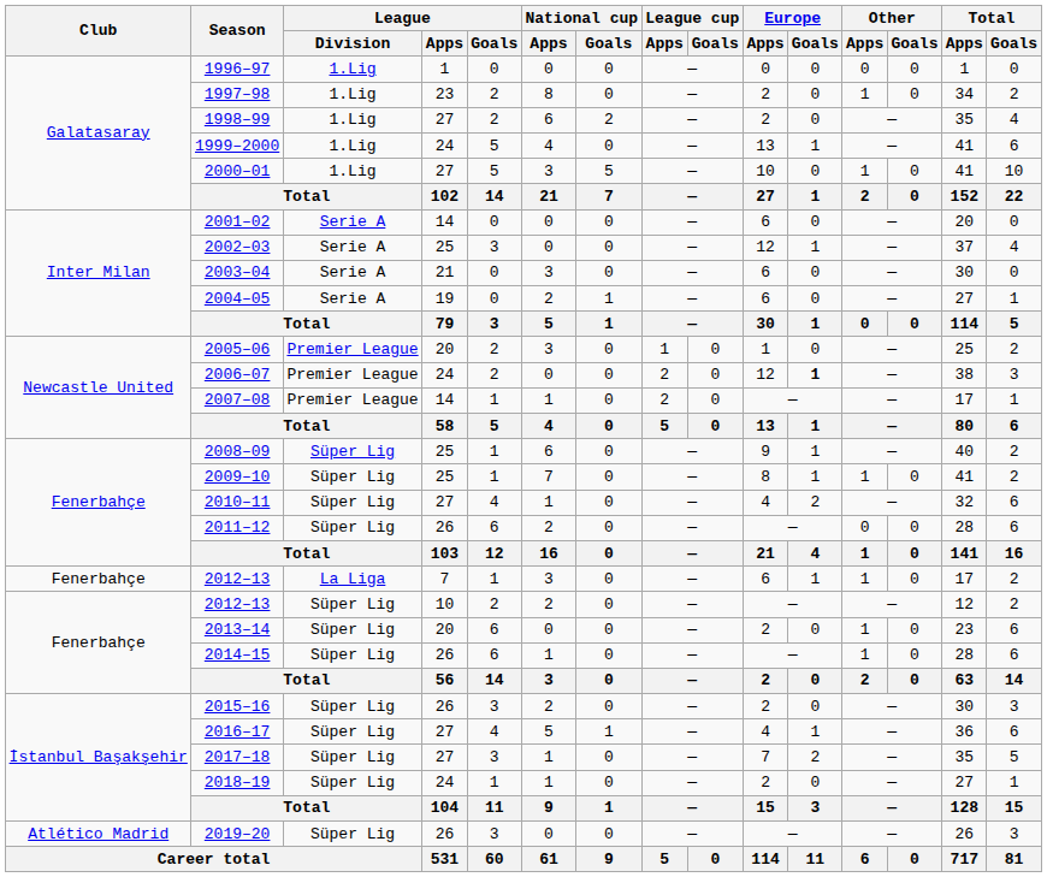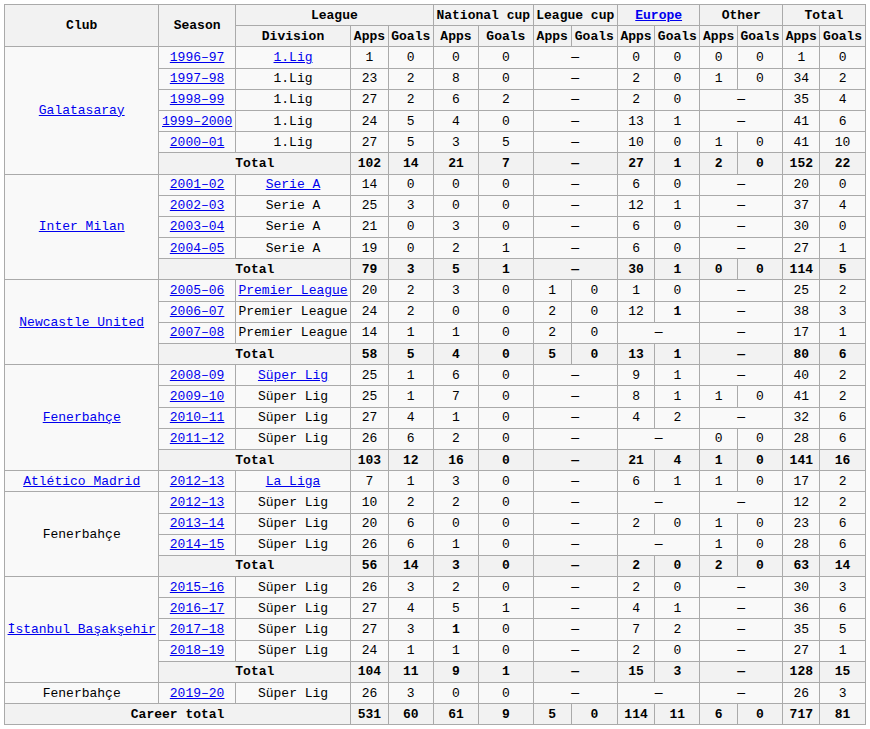2012–13 / 7 | Club: Fenerbahçe -> Atlético Madrid
2017–18 | National cup / Apps: normal -> bold
2019–20 | Club: Atlético Madrid -> Fenerbahçe
